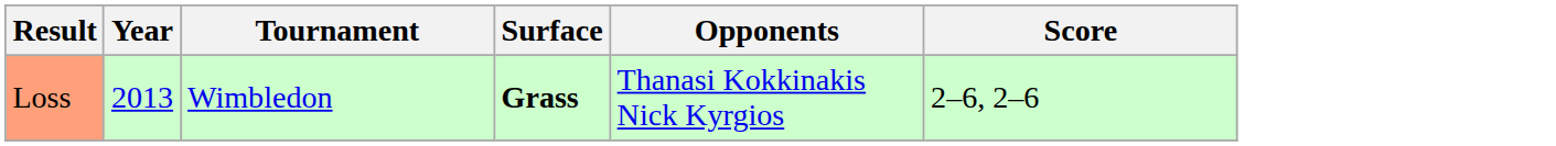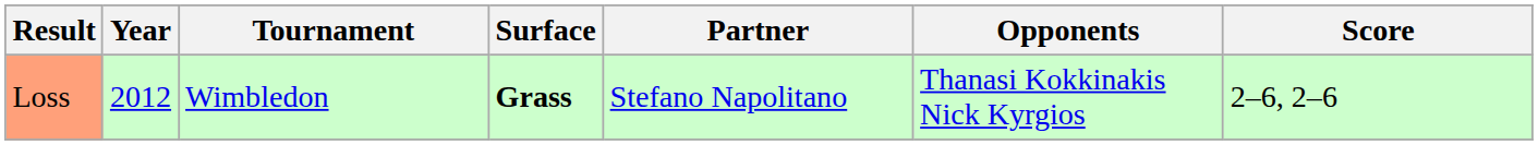+ column: Partner | Stefano Napolitano
Loss | Year: 2013 -> 2012
